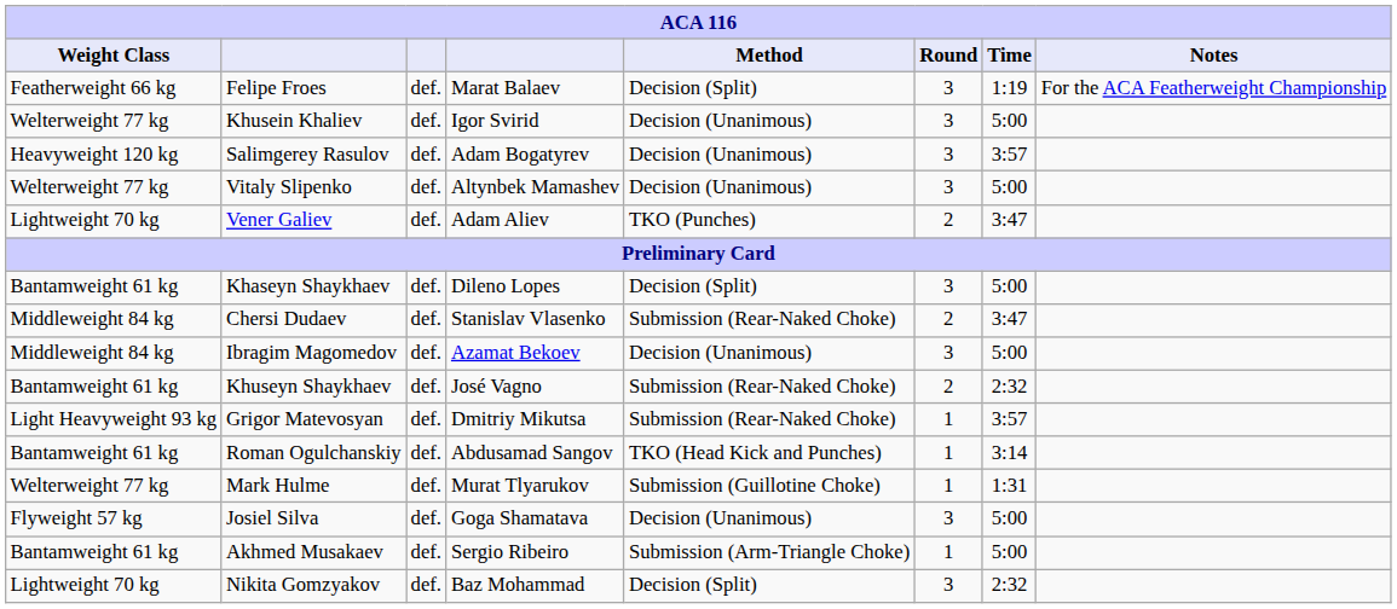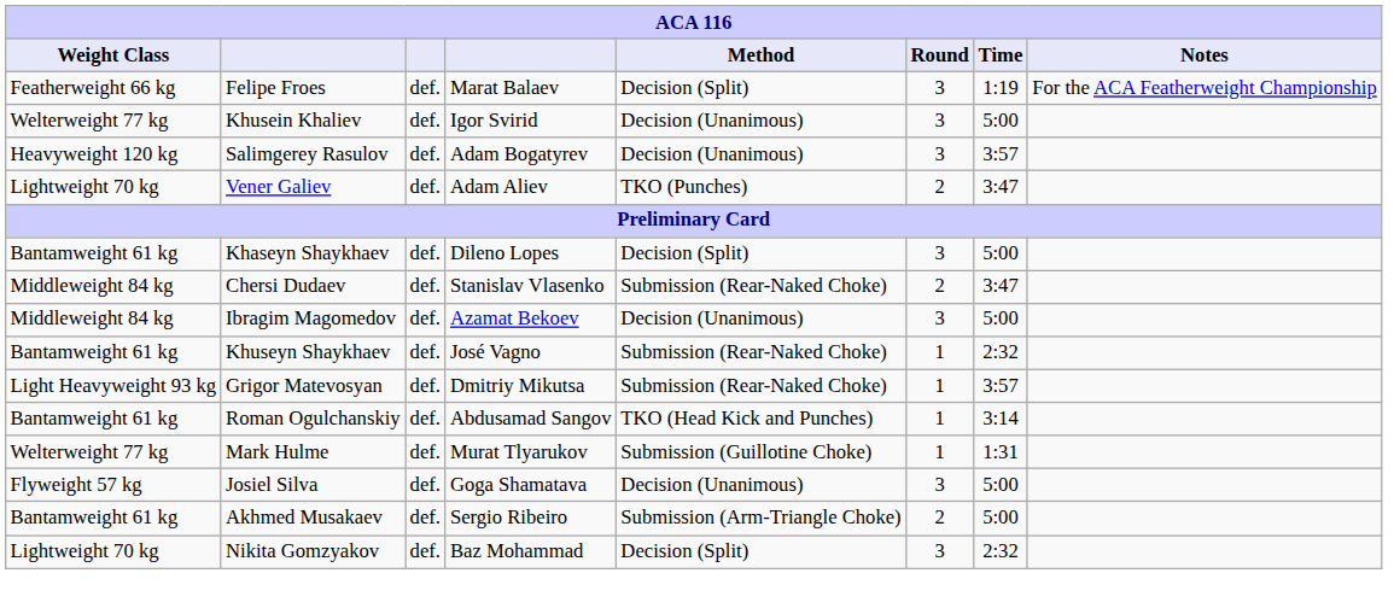- row: Welterweight 77 kg | Vitaly Slipenko | def. | Altynbek Mamashev | Decision (Unanimous) | 3 | 5:00
Khuseyn Shaykhaev | Round: 2 -> 1
Akhmed Musakaev | Round: 1 -> 2
